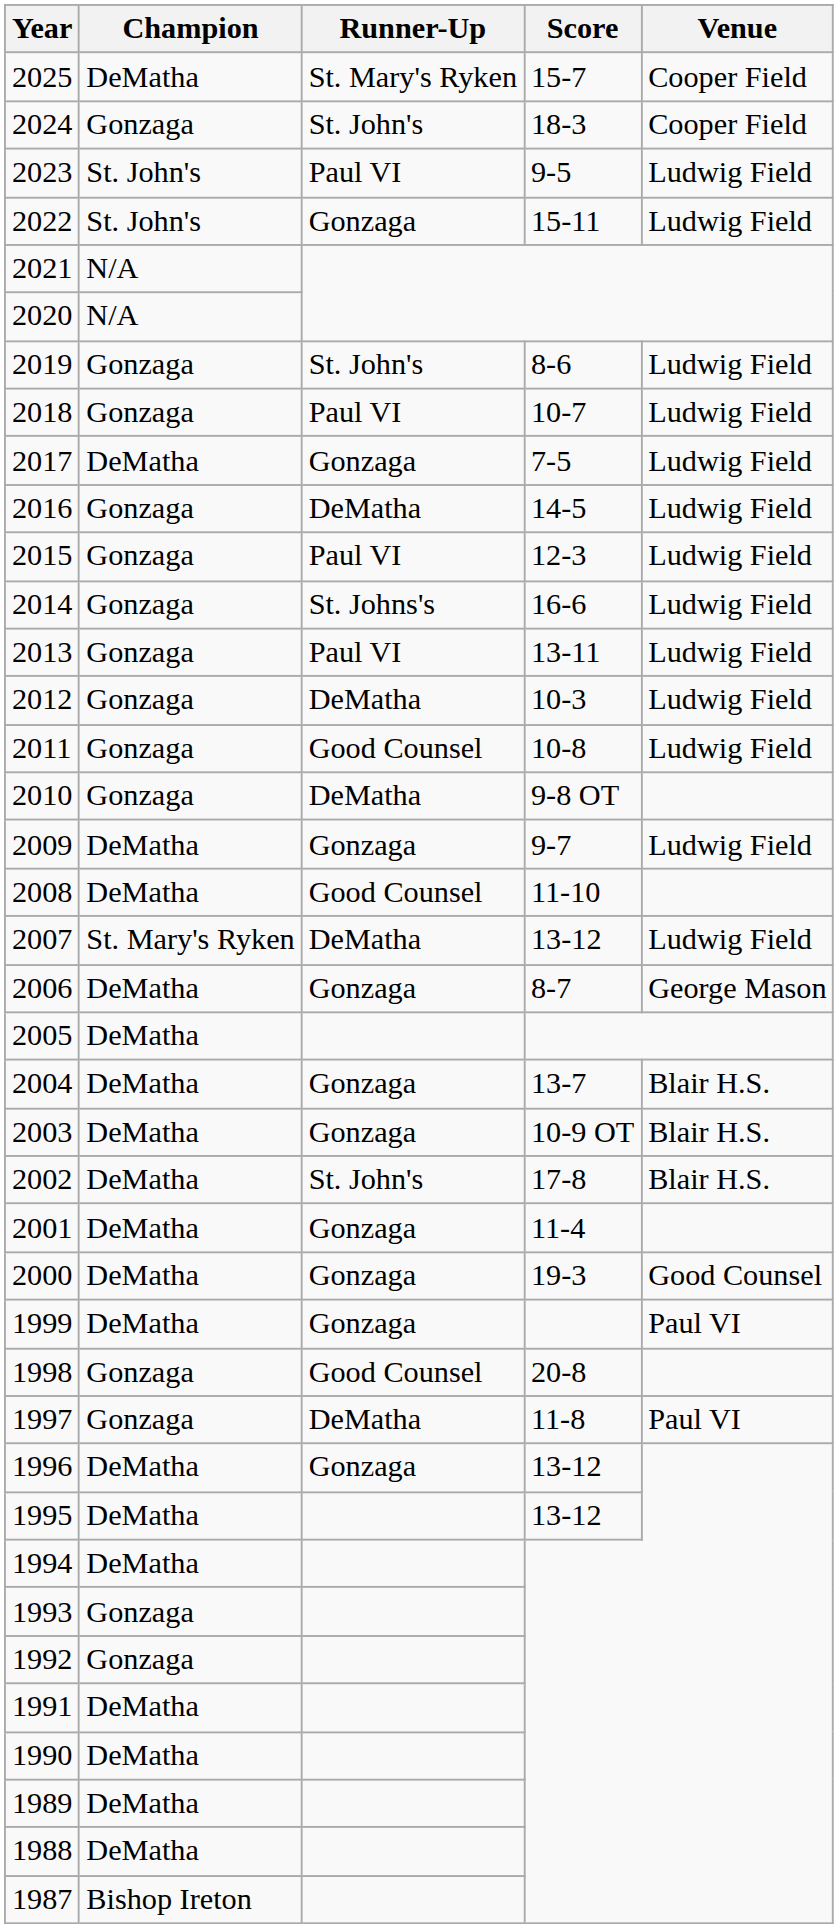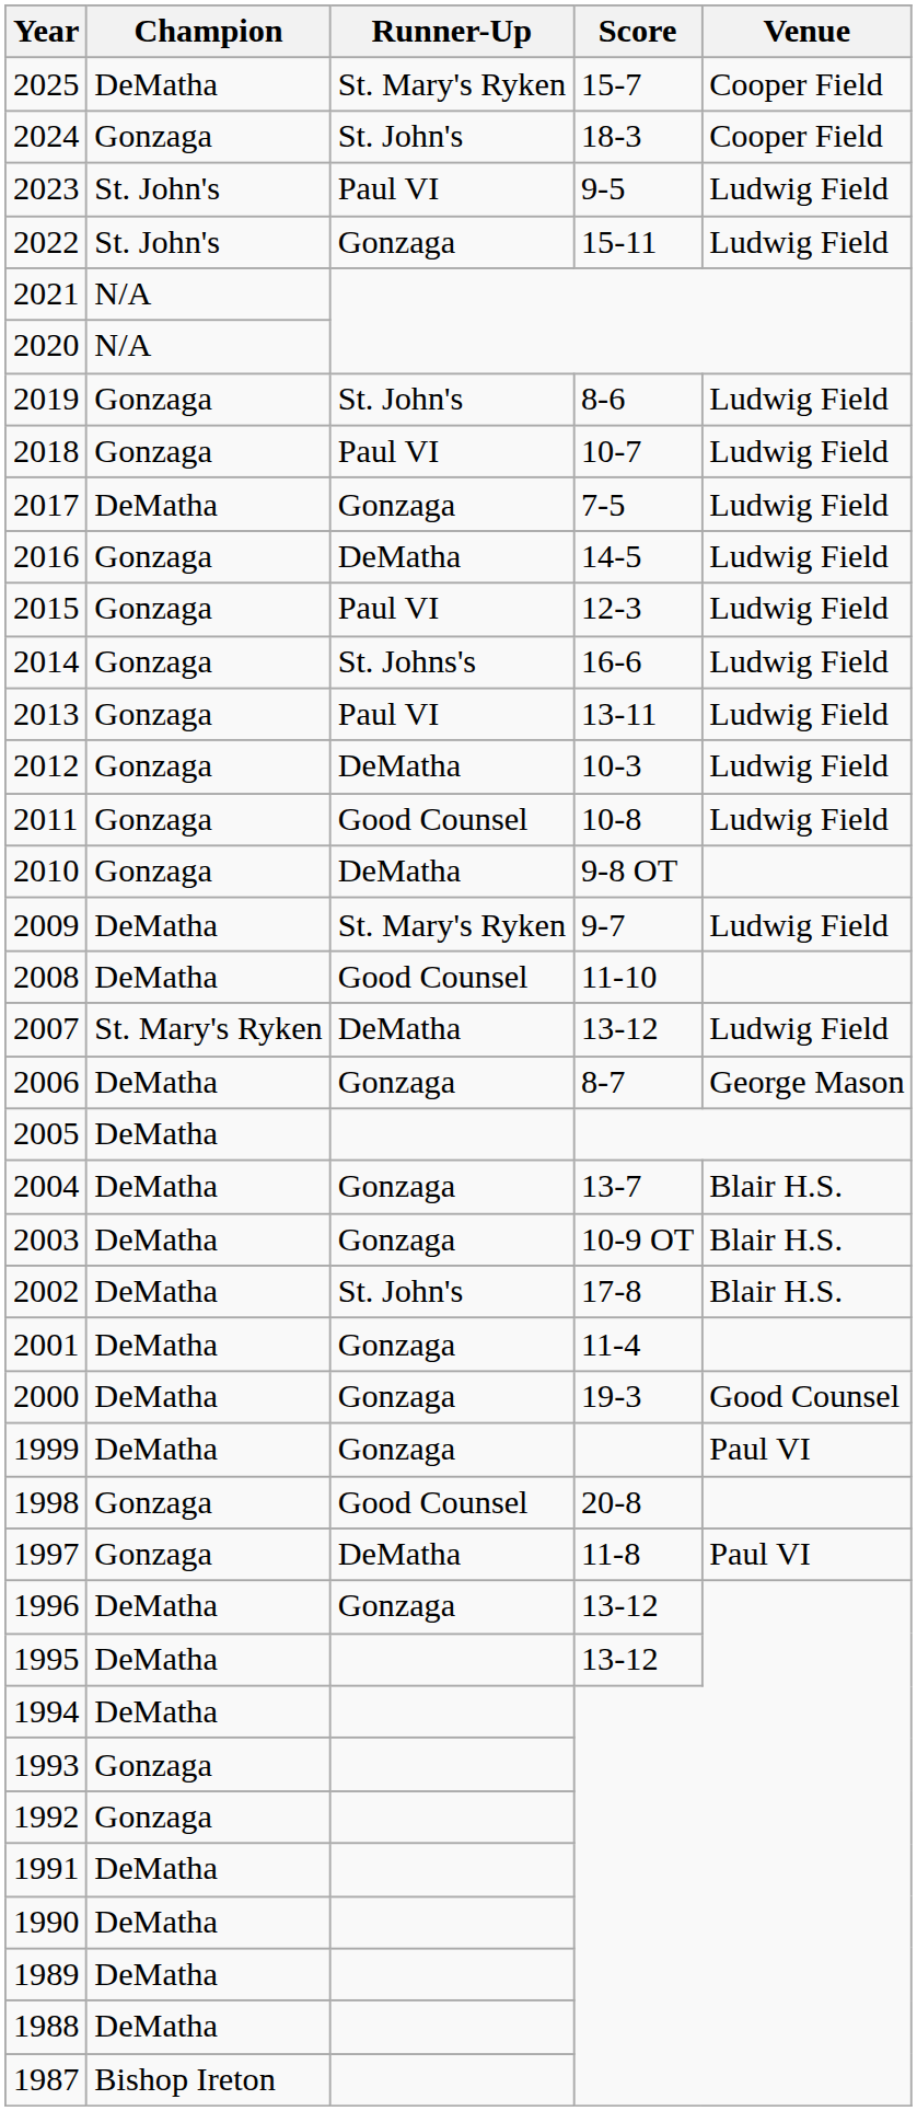2009 | Runner-Up: Gonzaga -> St. Mary's Ryken
